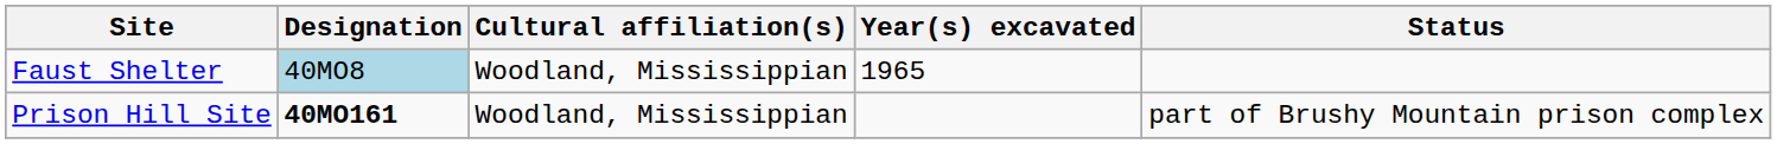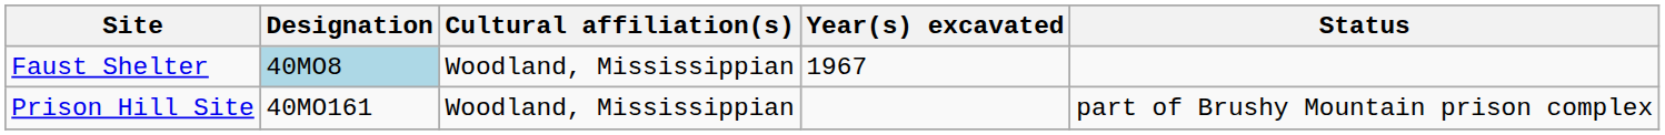Faust Shelter | Year(s) excavated: 1965 -> 1967
Prison Hill Site | Designation: bold -> normal
